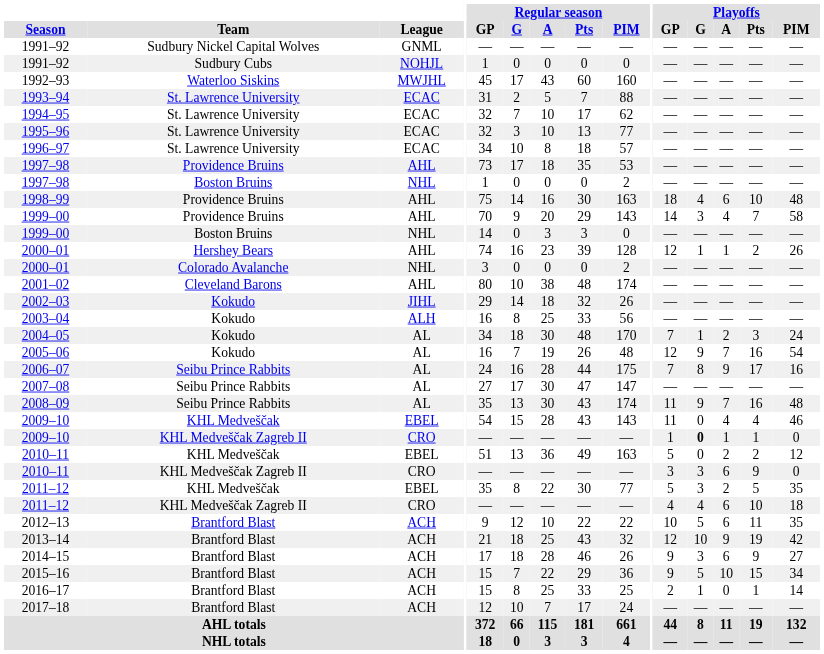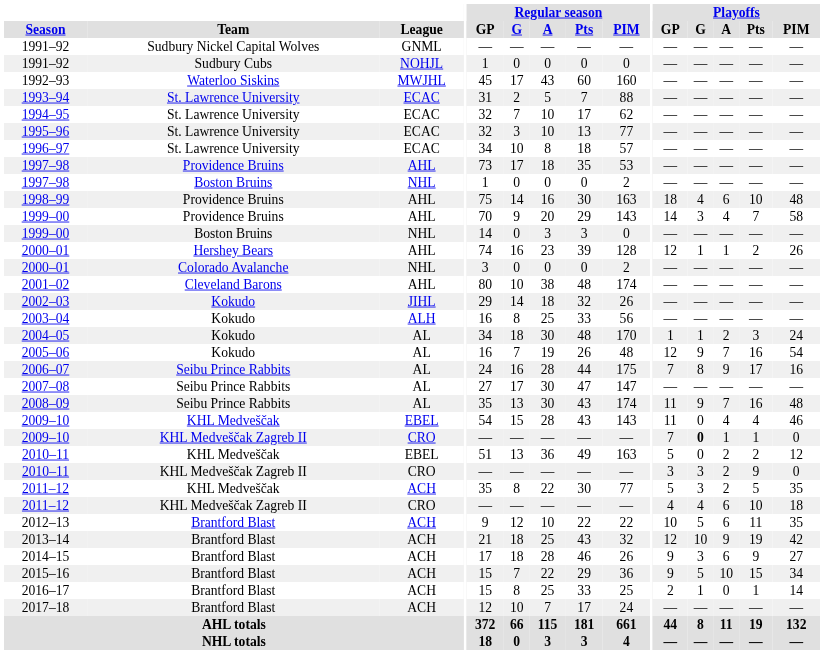2004–05 | Playoffs / GP: 7 -> 1
2009–10 / KHL Medveščak Zagreb II | Playoffs / GP: 1 -> 7
2010–11 / KHL Medveščak Zagreb II | Playoffs / A: 6 -> 2
2011–12 / KHL Medveščak | League: EBEL -> ACH
